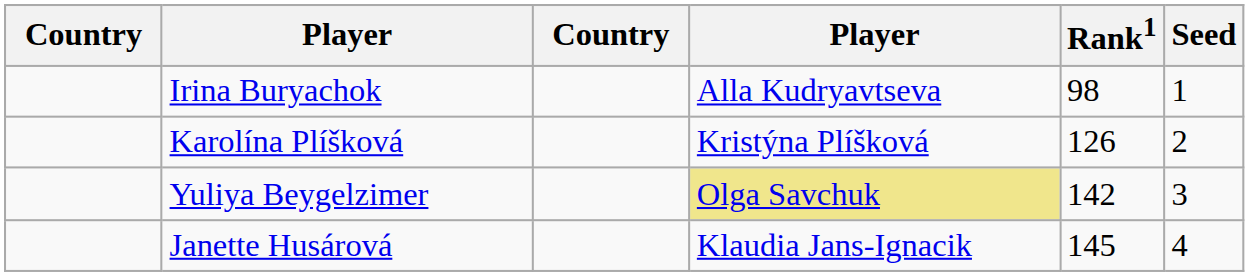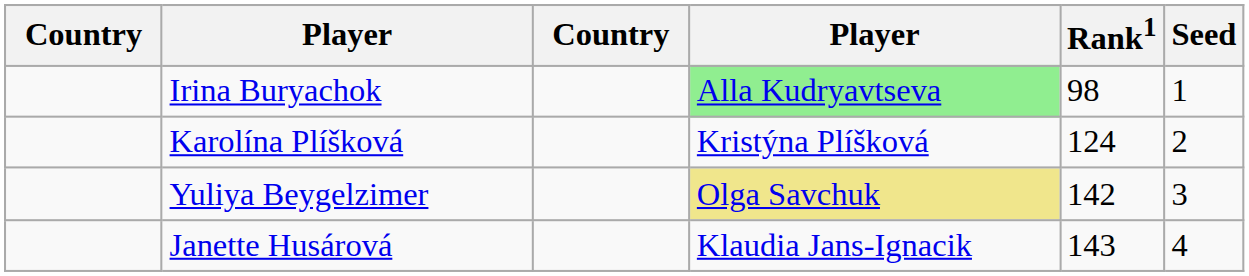Irina Buryachok | column 4: no background -> lightgreen background
Karolína Plíšková | Rank1: 126 -> 124
Janette Husárová | Rank1: 145 -> 143
